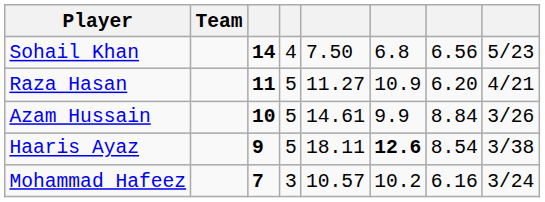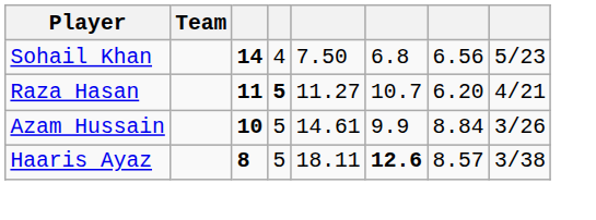Raza Hasan | column 4: normal -> bold
Raza Hasan | column 6: 10.9 -> 10.7
Haaris Ayaz | column 3: 9 -> 8
Haaris Ayaz | column 7: 8.54 -> 8.57
- row: Mohammad Hafeez | 7 | 3 | 10.57 | 10.2 | 6.16 | 3/24
